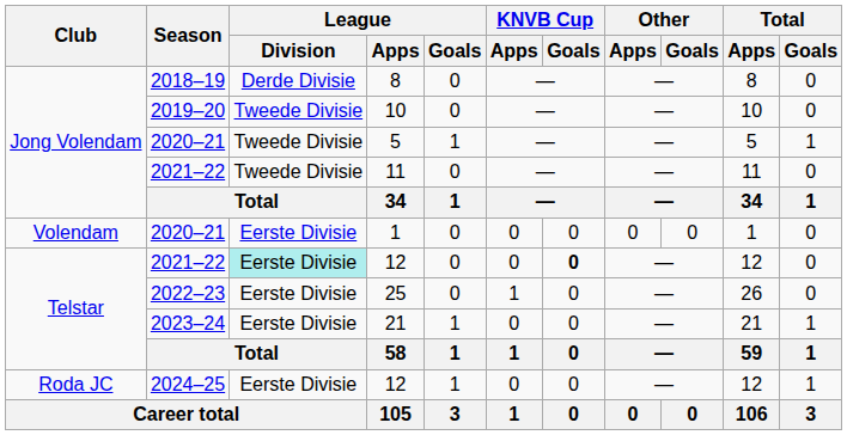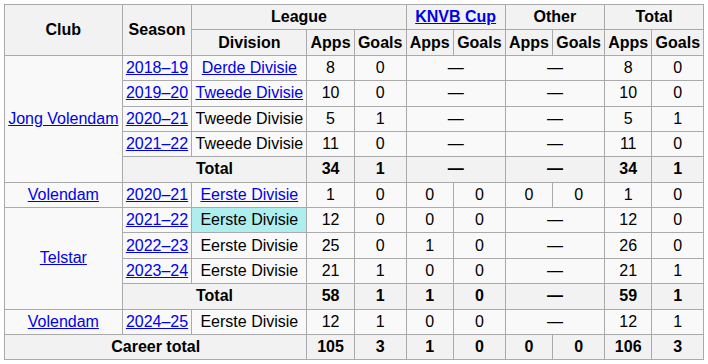2021–22 / 12 | KNVB Cup / Goals: bold -> normal
2024–25 / 12 | Club: Roda JC -> Volendam
